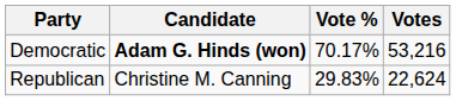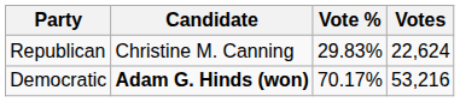rows swapped: Democratic <-> Republican
